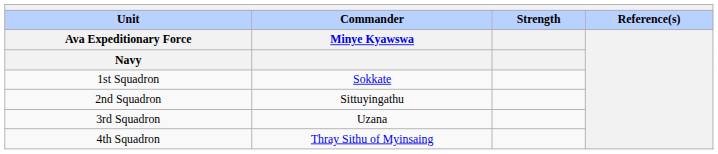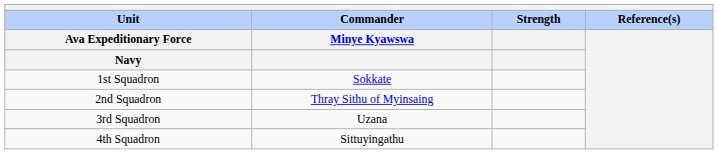2nd Squadron | Commander / Minye Kyawswa: Sittuyingathu -> Thray Sithu of Myinsaing
4th Squadron | Commander / Minye Kyawswa: Thray Sithu of Myinsaing -> Sittuyingathu
